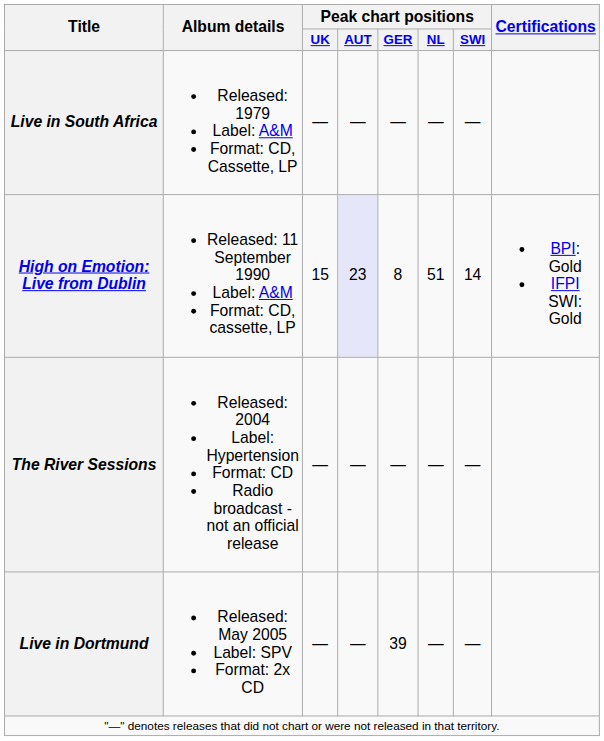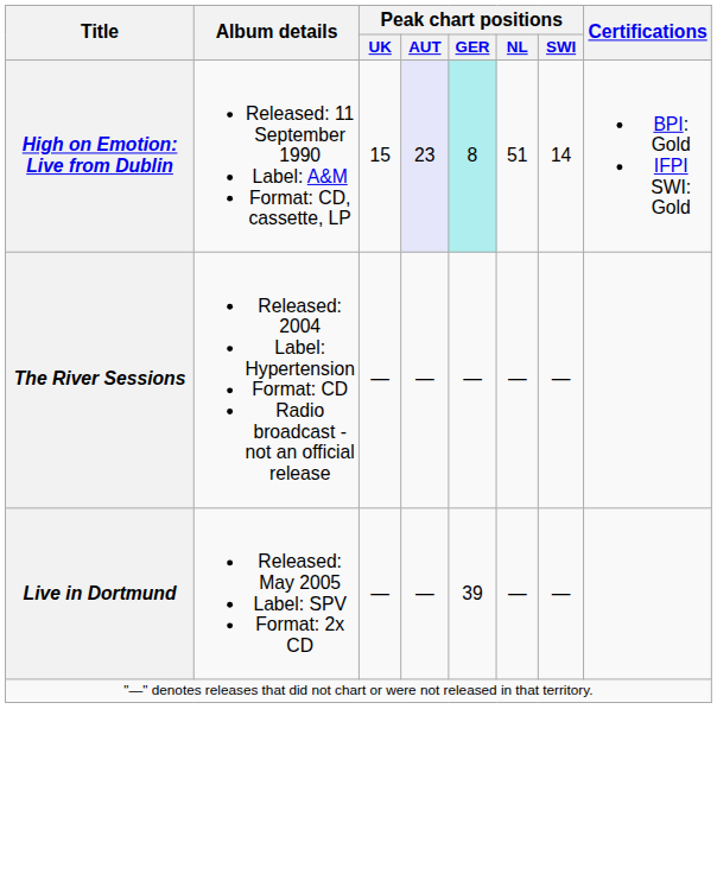- row: Live in South Africa | Released: 1979 Label: A&M Format: CD, Cassette, LP | — | — | — | — | —
High on Emotion: Live from Dublin | Peak chart positions / GER: no background -> paleturquoise background
